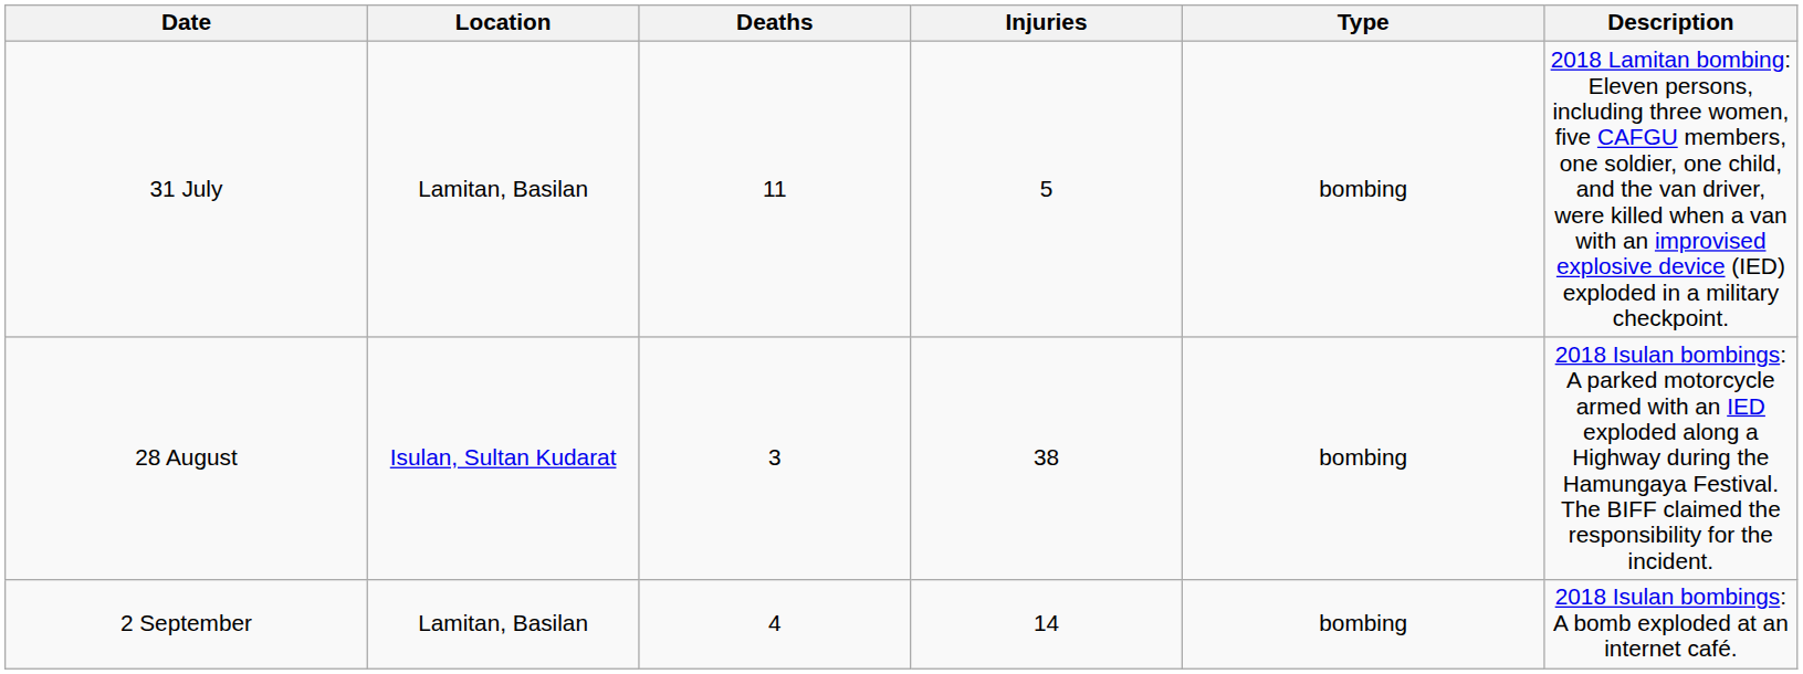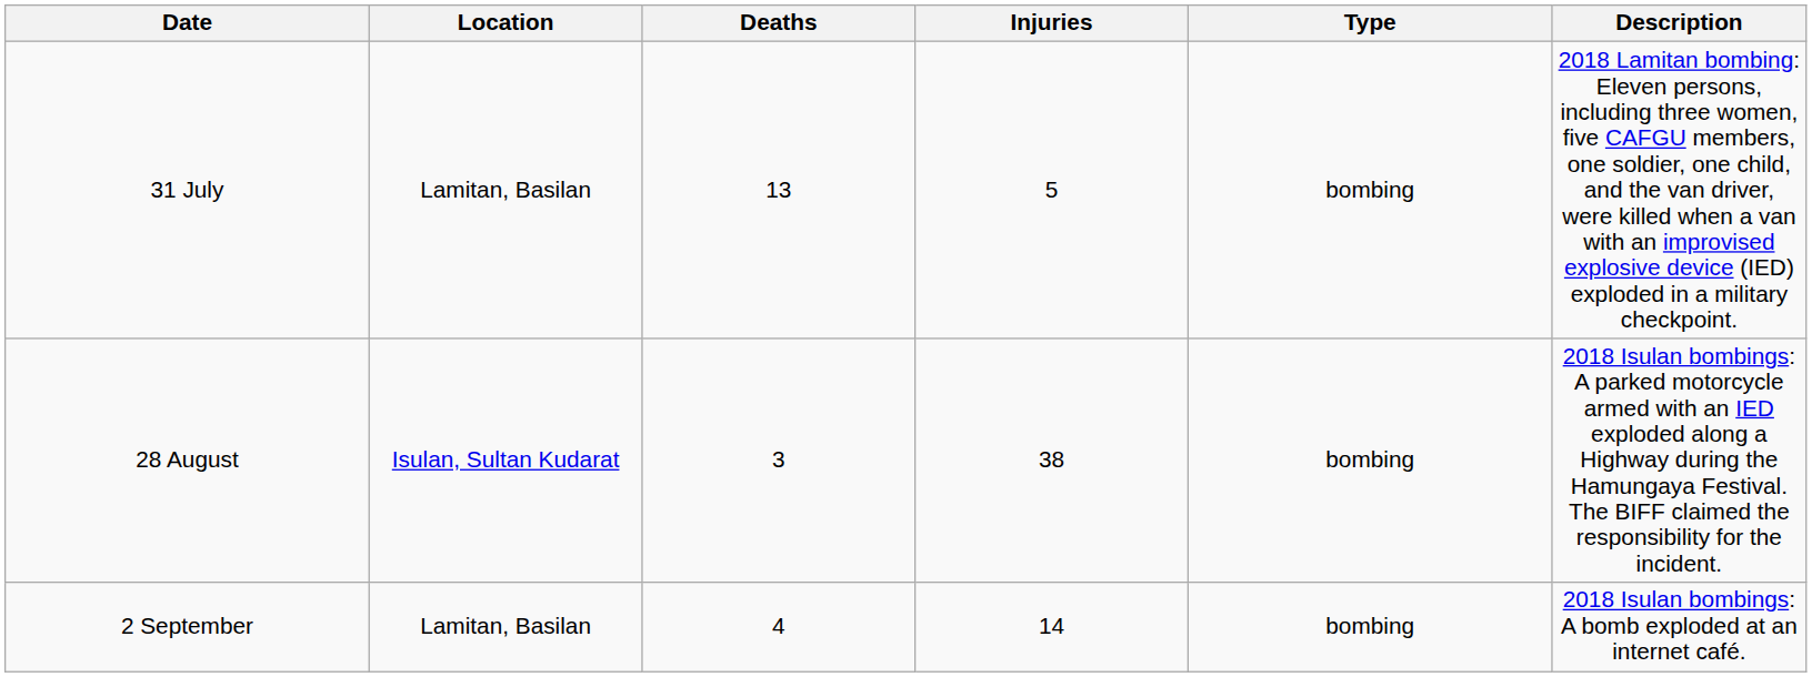31 July | Deaths: 11 -> 13
